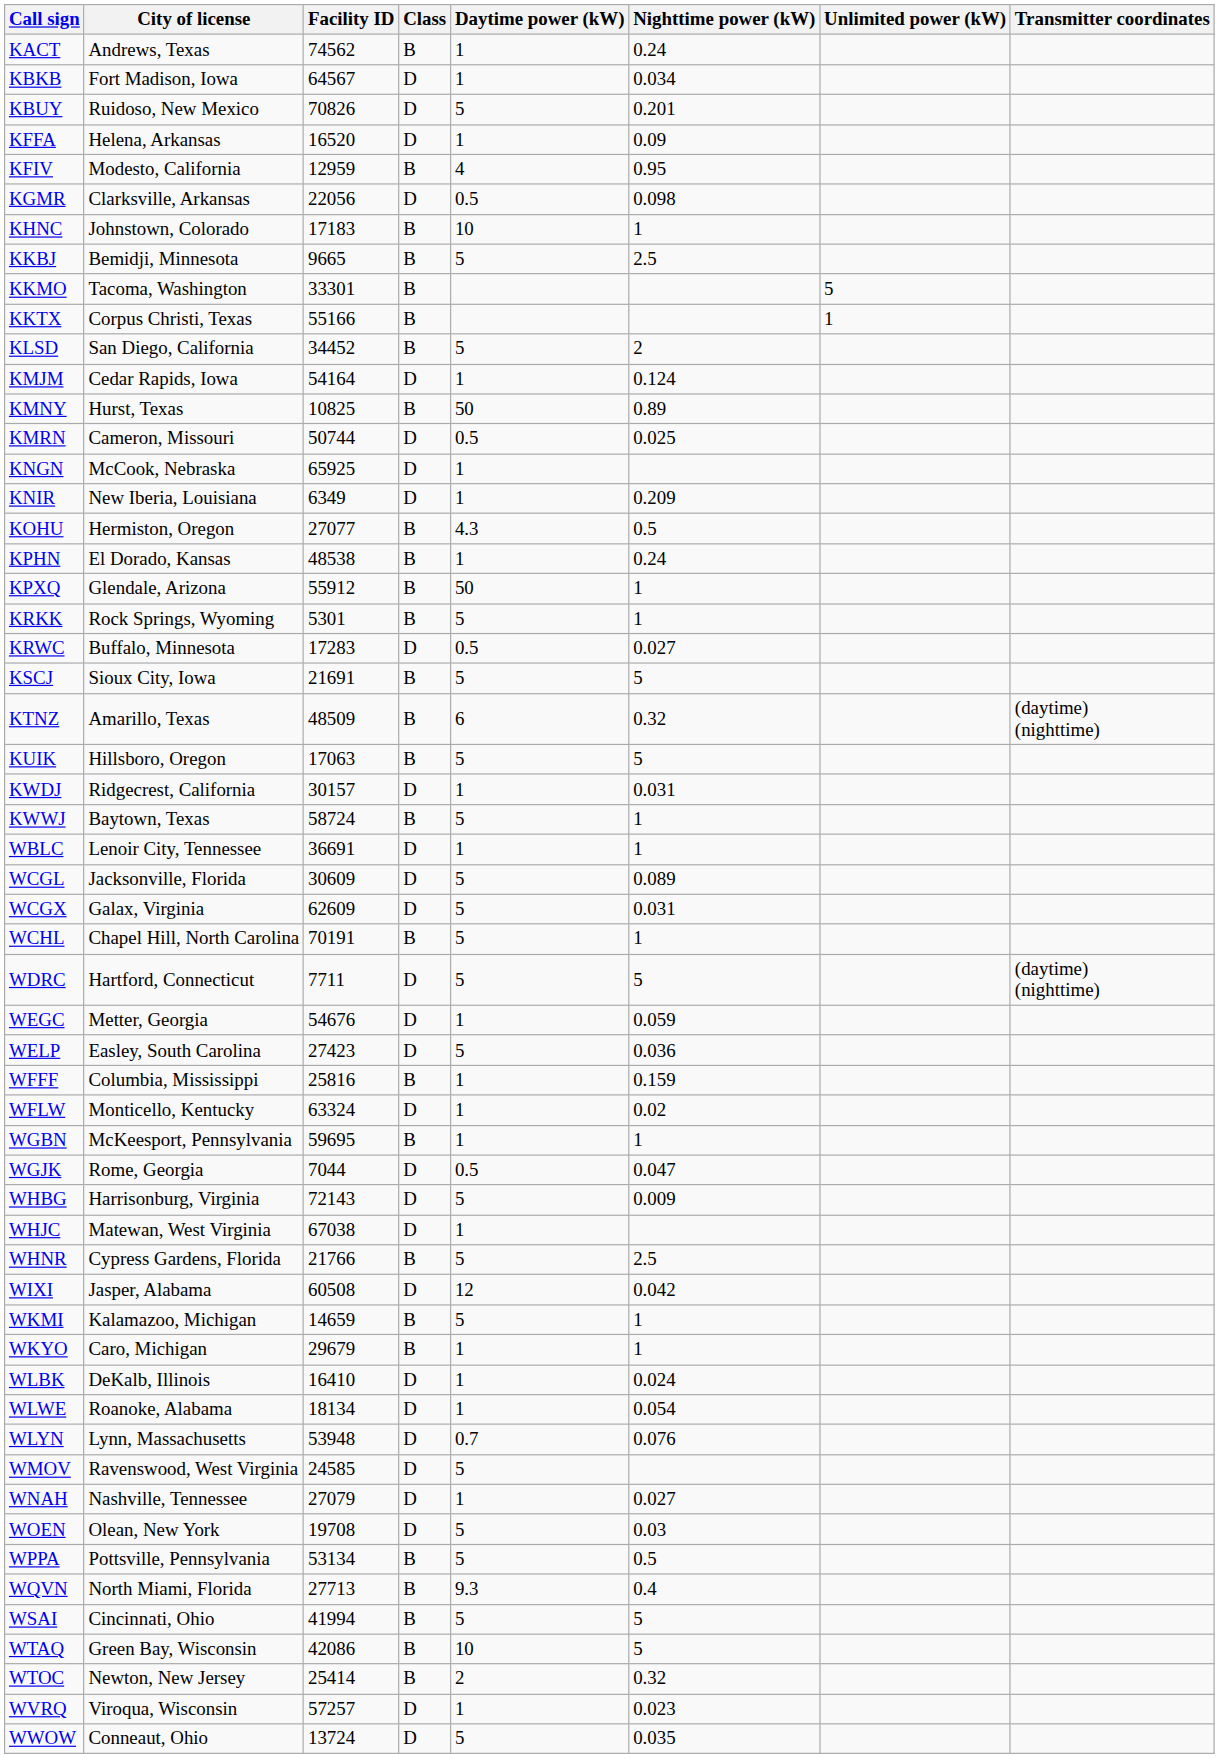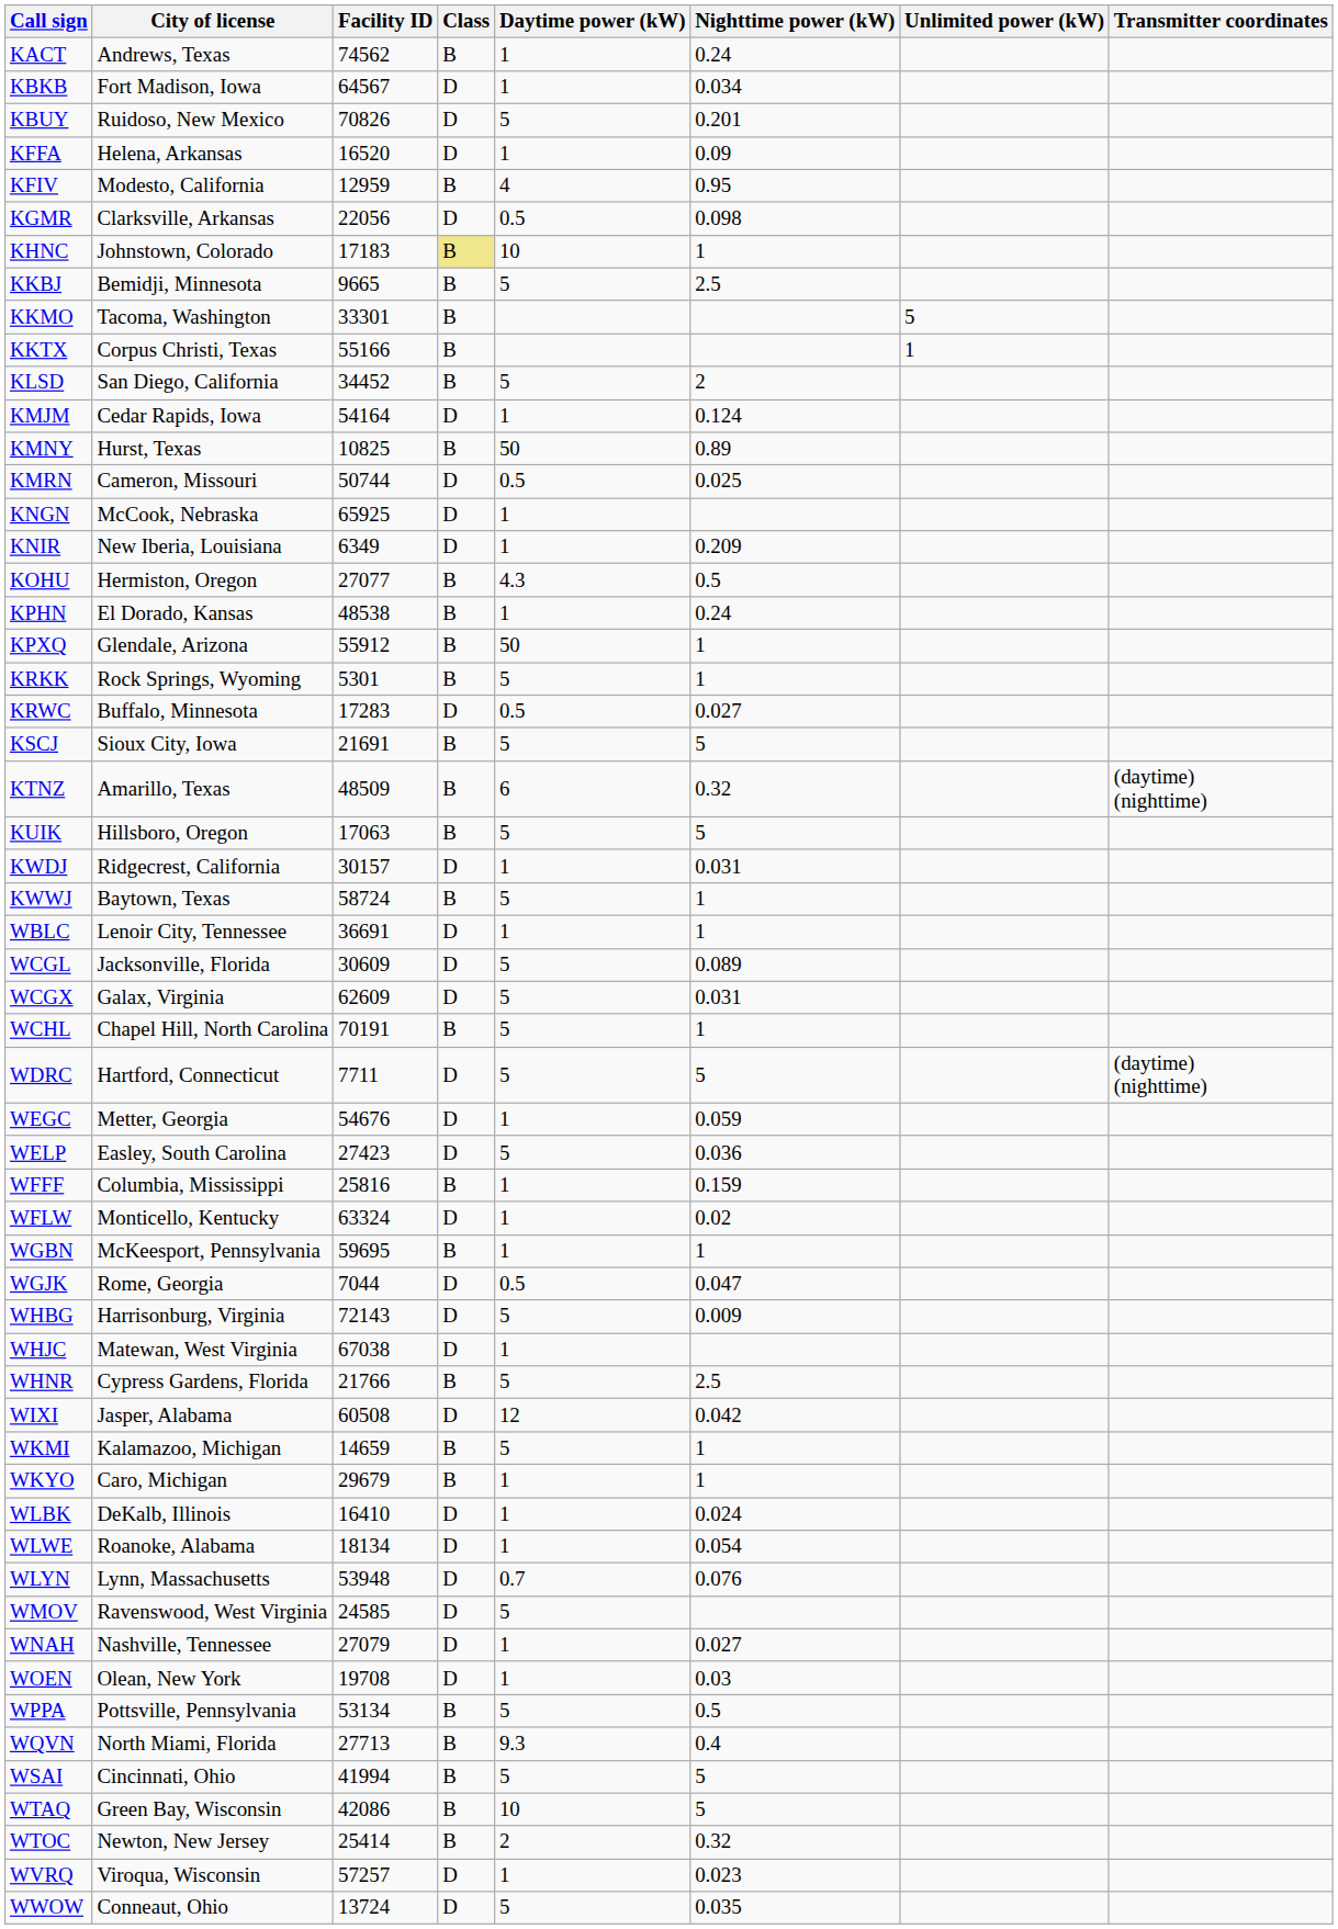KHNC | Class: no background -> khaki background
WOEN | Daytime power (kW): 5 -> 1
